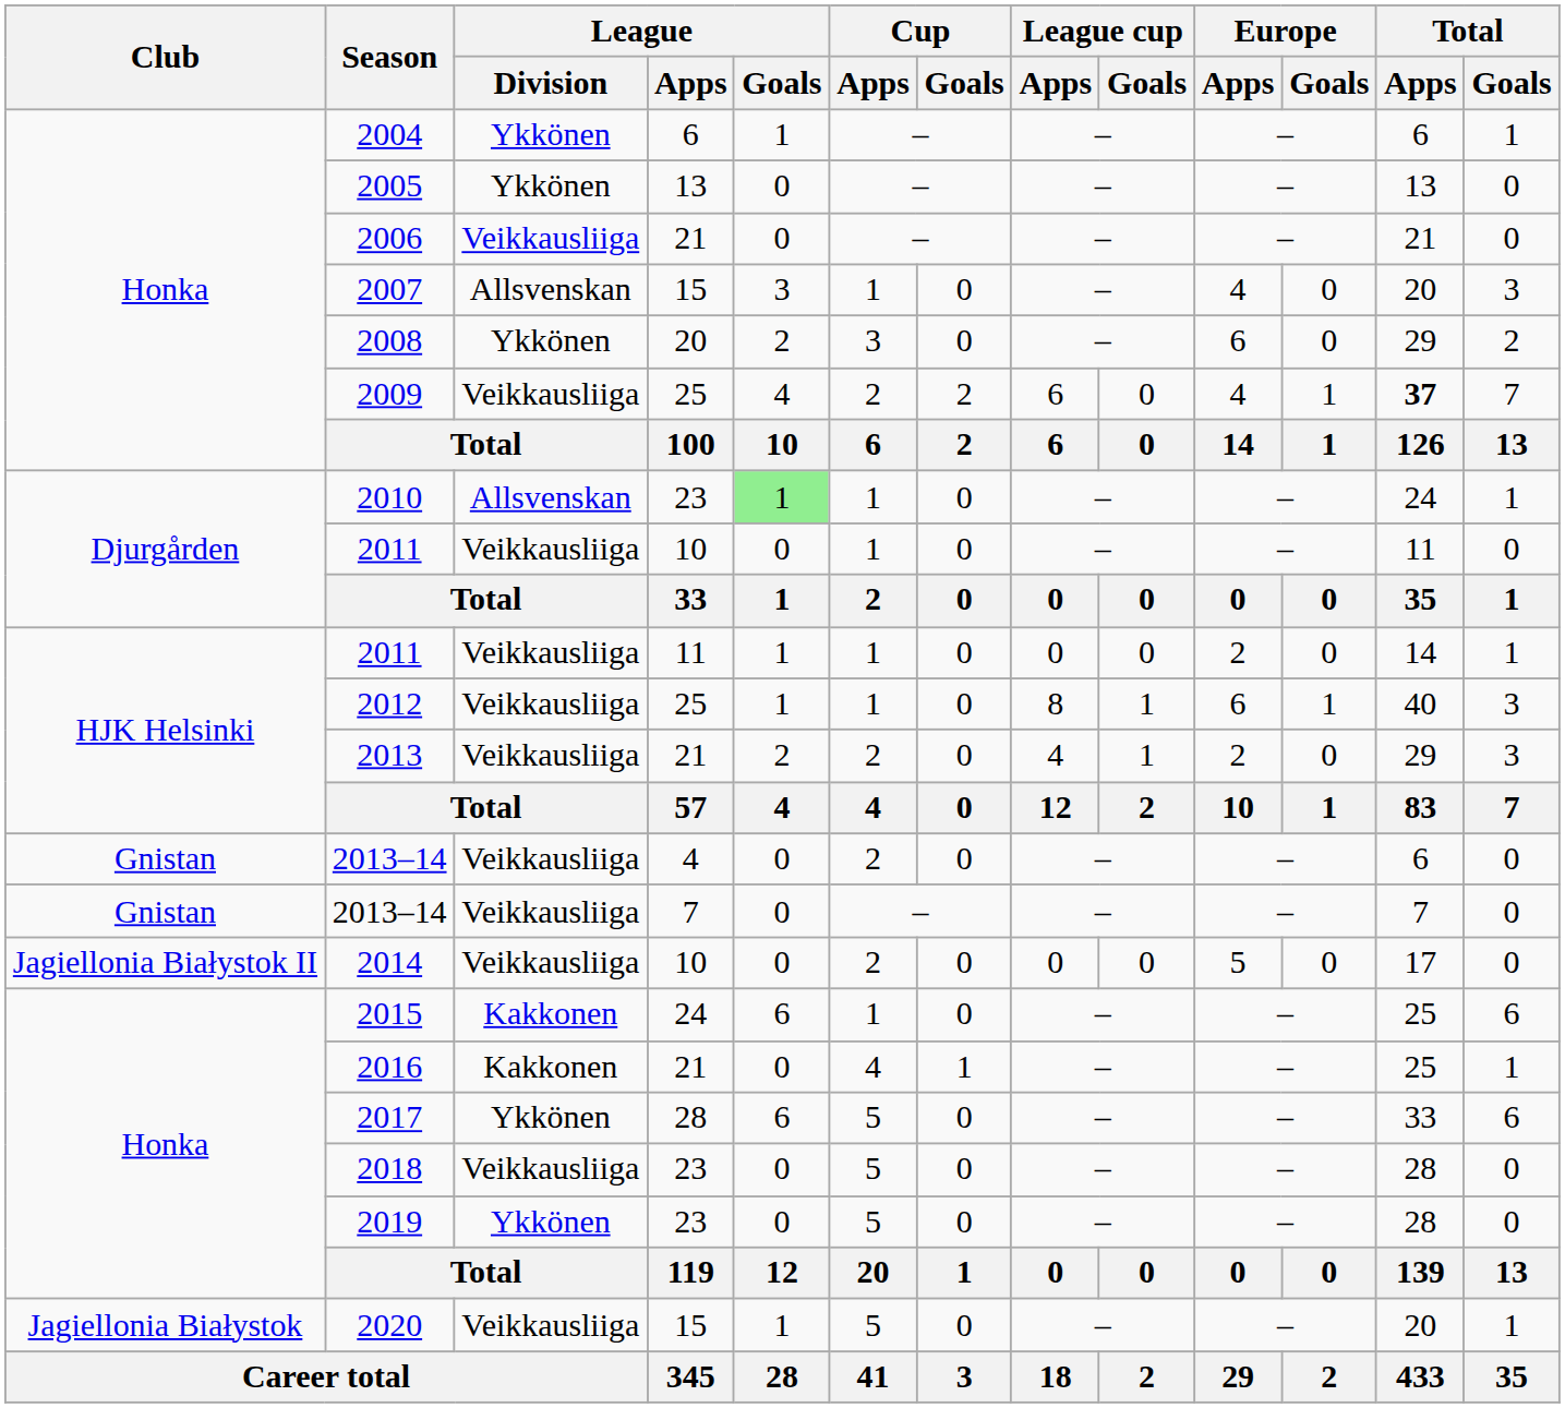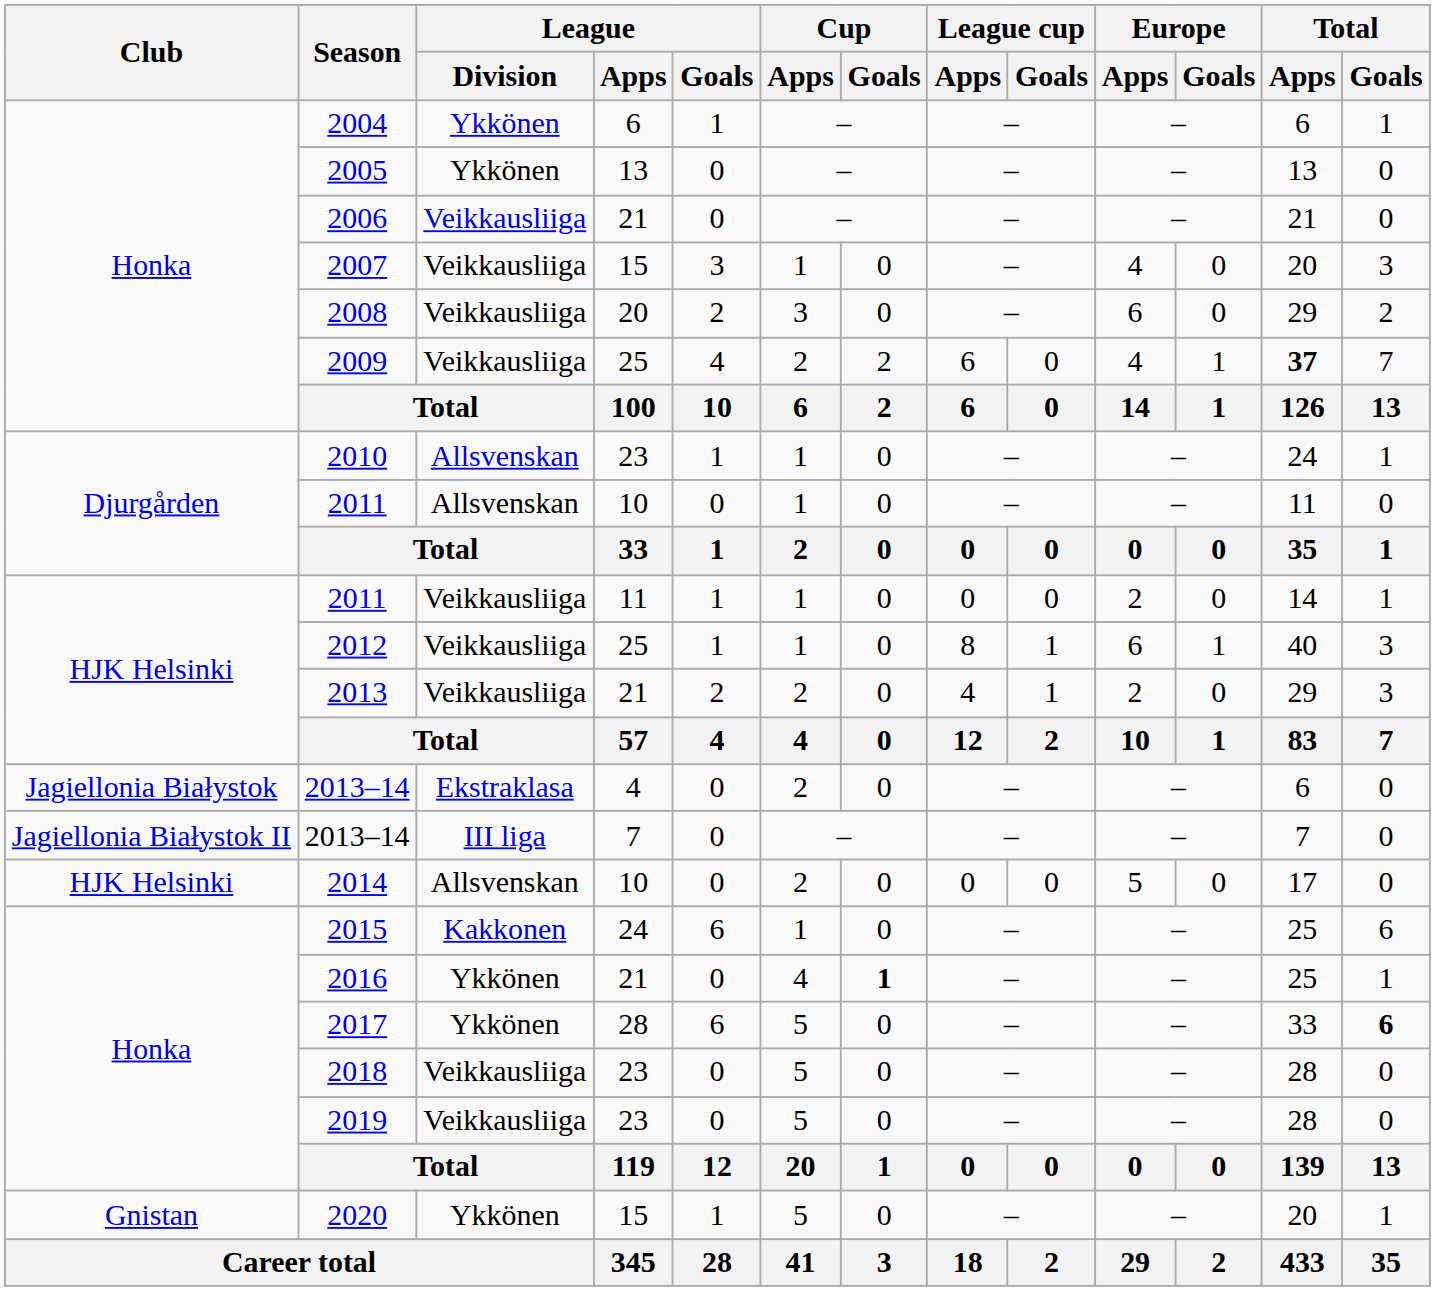2007 | League / Division: Allsvenskan -> Veikkausliiga
2008 | League / Division: Ykkönen -> Veikkausliiga
2010 | League / Goals: lightgreen background -> no background
2011 / 10 | League / Division: Veikkausliiga -> Allsvenskan
2013–14 / 4 | Club: Gnistan -> Jagiellonia Białystok
2013–14 / 4 | League / Division: Veikkausliiga -> Ekstraklasa
2013–14 / 7 | Club: Gnistan -> Jagiellonia Białystok II
2013–14 / 7 | League / Division: Veikkausliiga -> III liga
2014 | Club: Jagiellonia Białystok II -> HJK Helsinki
2014 | League / Division: Veikkausliiga -> Allsvenskan
2016 | League / Division: Kakkonen -> Ykkönen
2016 | Cup / Goals: normal -> bold
2017 | Total / Goals: normal -> bold
2019 | League / Division: Ykkönen -> Veikkausliiga
2020 | Club: Jagiellonia Białystok -> Gnistan
2020 | League / Division: Veikkausliiga -> Ykkönen
